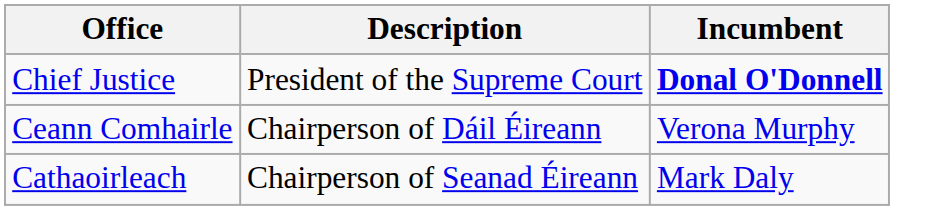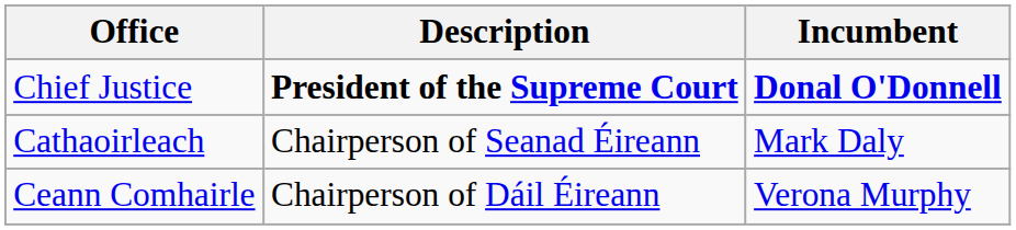Chief Justice | Description: normal -> bold
rows swapped: Ceann Comhairle <-> Cathaoirleach
